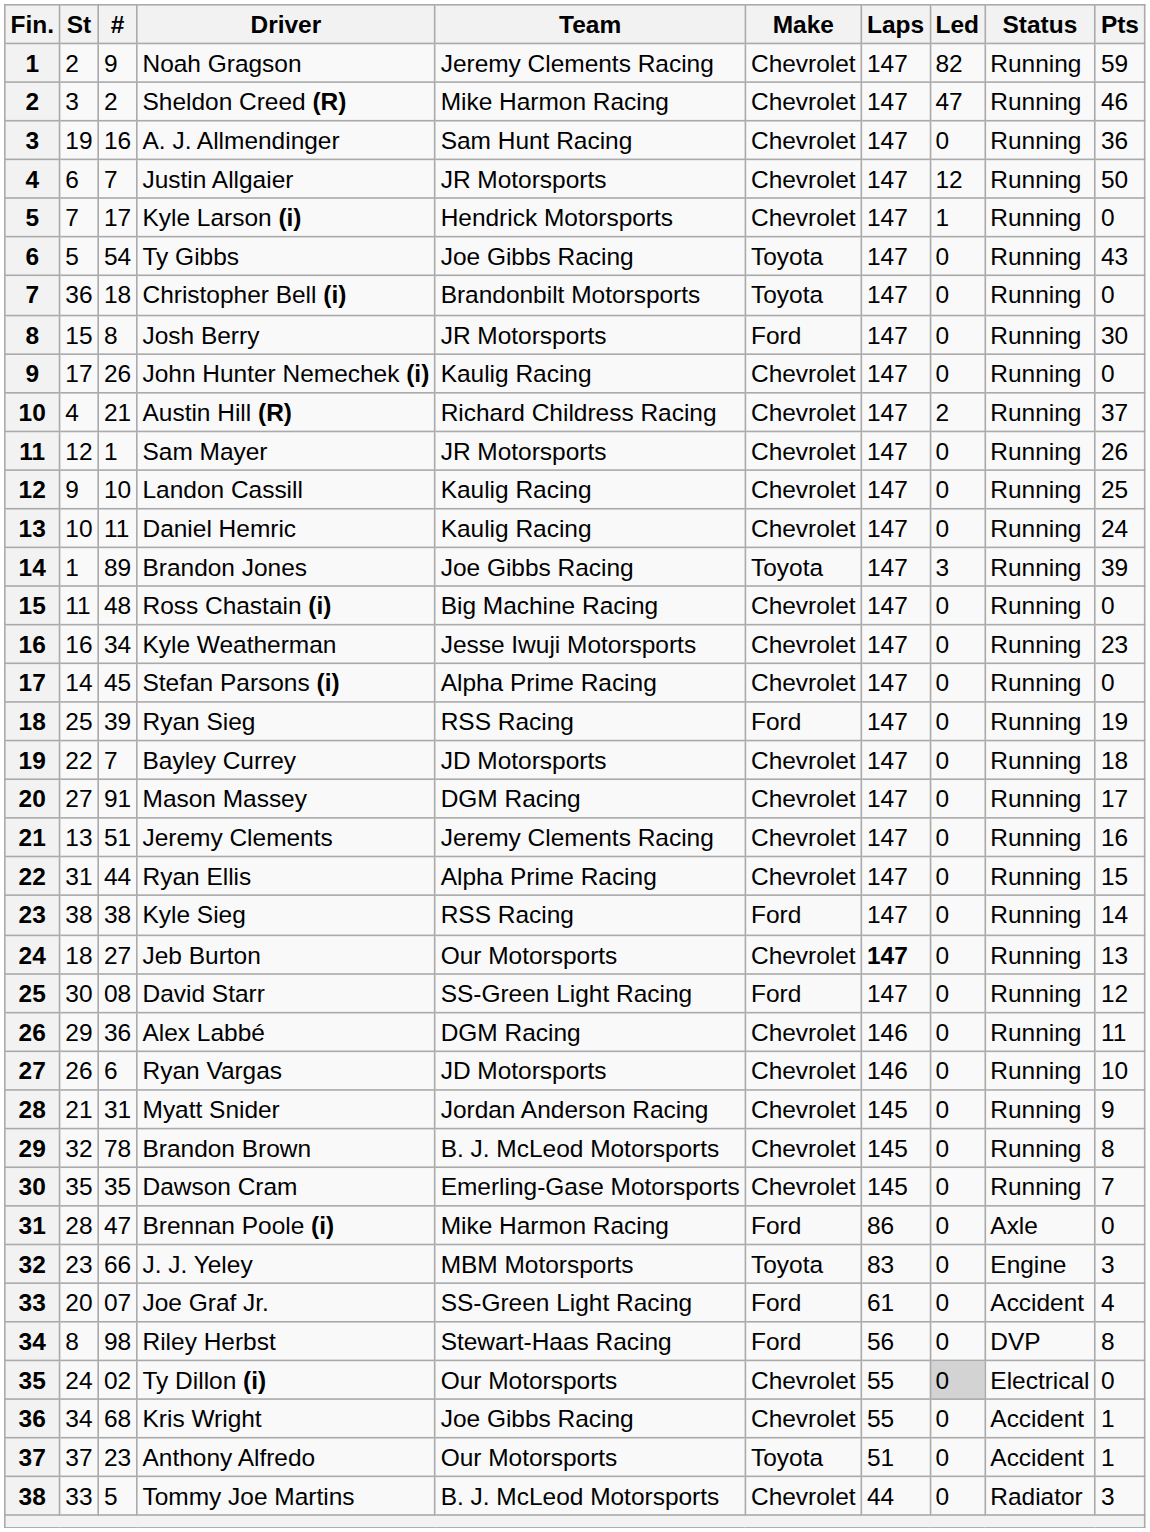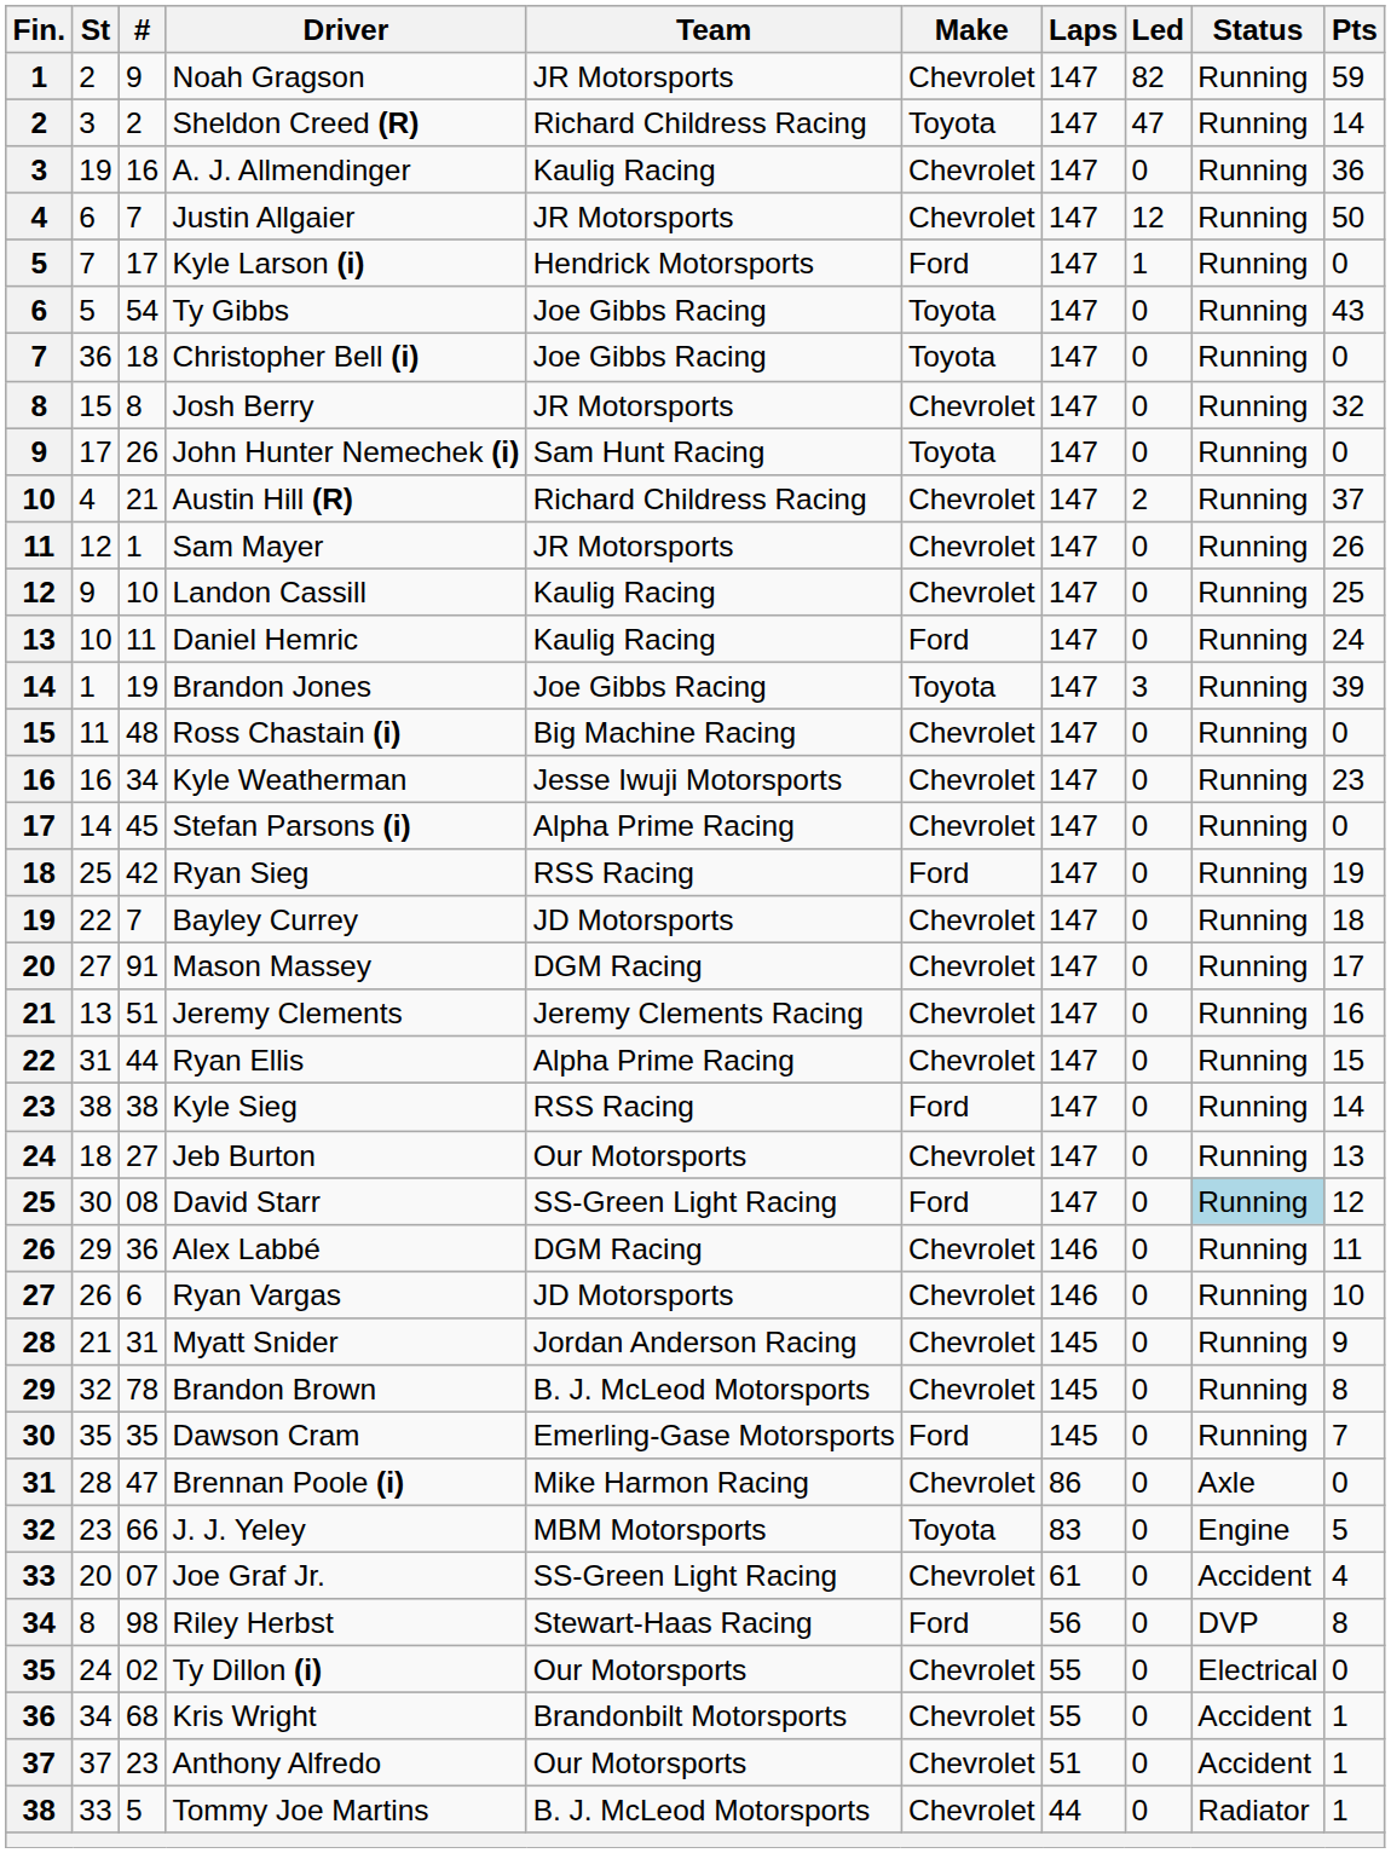Noah Gragson | Team: Jeremy Clements Racing -> JR Motorsports
Sheldon Creed (R) | Team: Mike Harmon Racing -> Richard Childress Racing
Sheldon Creed (R) | Make: Chevrolet -> Toyota
Sheldon Creed (R) | Pts: 46 -> 14
A. J. Allmendinger | Team: Sam Hunt Racing -> Kaulig Racing
Kyle Larson (i) | Make: Chevrolet -> Ford
Christopher Bell (i) | Team: Brandonbilt Motorsports -> Joe Gibbs Racing
Josh Berry | Make: Ford -> Chevrolet
Josh Berry | Pts: 30 -> 32
John Hunter Nemechek (i) | Team: Kaulig Racing -> Sam Hunt Racing
John Hunter Nemechek (i) | Make: Chevrolet -> Toyota
Daniel Hemric | Make: Chevrolet -> Ford
Brandon Jones | #: 89 -> 19
Ryan Sieg | #: 39 -> 42
Jeb Burton | Laps: bold -> normal
David Starr | Status: no background -> lightblue background
Dawson Cram | Make: Chevrolet -> Ford
Brennan Poole (i) | Make: Ford -> Chevrolet
J. J. Yeley | Pts: 3 -> 5
Joe Graf Jr. | Make: Ford -> Chevrolet
Ty Dillon (i) | Led: lightgrey background -> no background
Kris Wright | Team: Joe Gibbs Racing -> Brandonbilt Motorsports
Anthony Alfredo | Make: Toyota -> Chevrolet
Tommy Joe Martins | Pts: 3 -> 1
